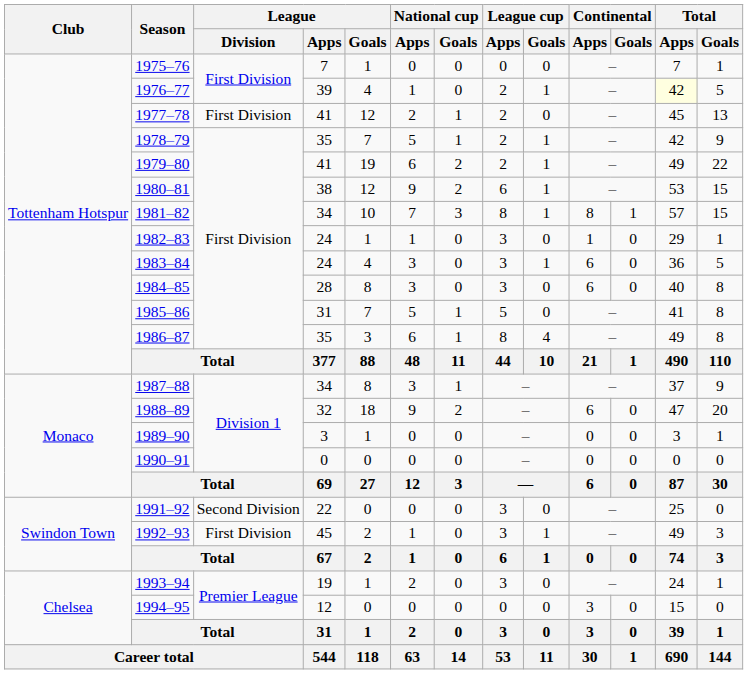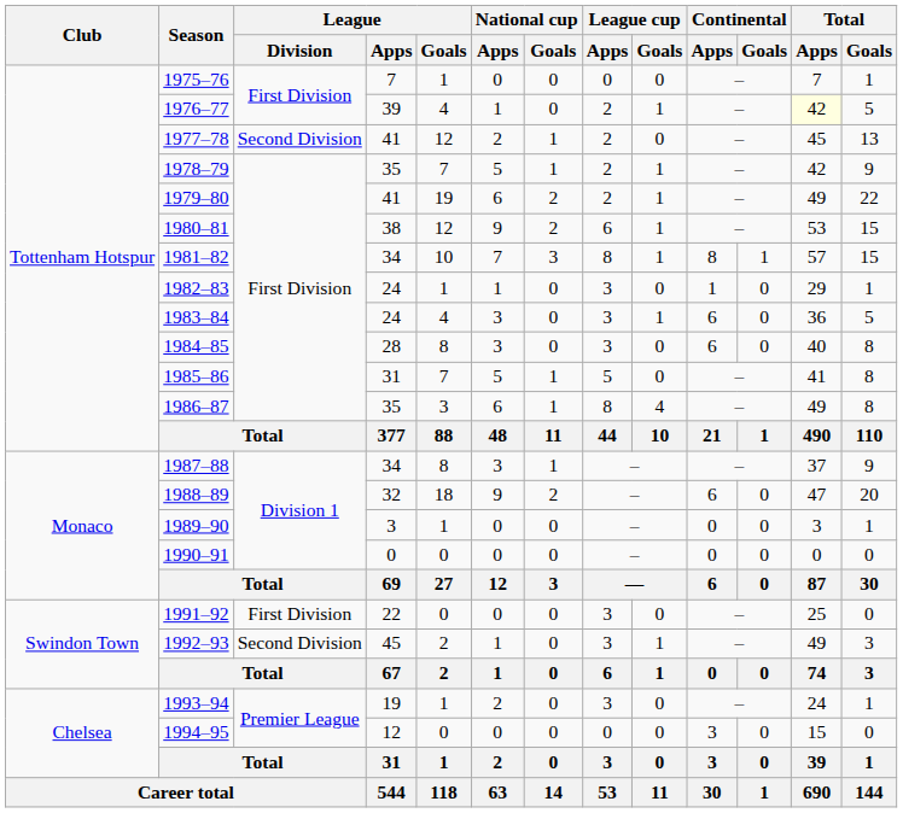1977–78 | League / Division: First Division -> Second Division
1991–92 | League / Division: Second Division -> First Division
1992–93 | League / Division: First Division -> Second Division
